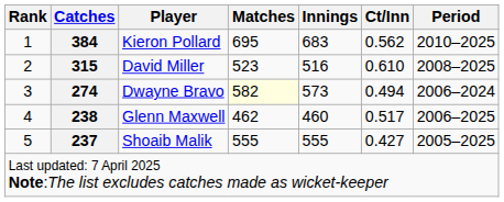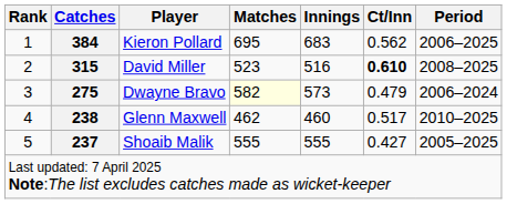Kieron Pollard | Period: 2010–2025 -> 2006–2025
David Miller | Ct/Inn: normal -> bold
Dwayne Bravo | Catches: 274 -> 275
Dwayne Bravo | Ct/Inn: 0.494 -> 0.479
Glenn Maxwell | Period: 2006–2025 -> 2010–2025
